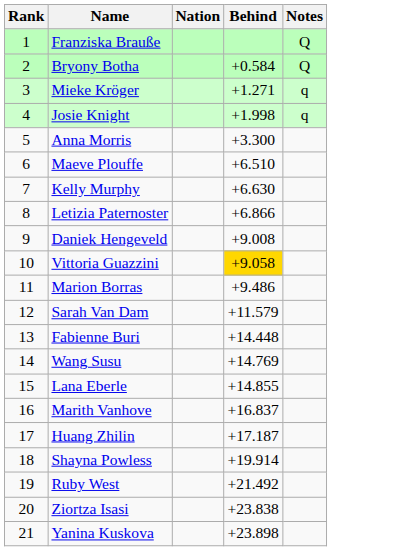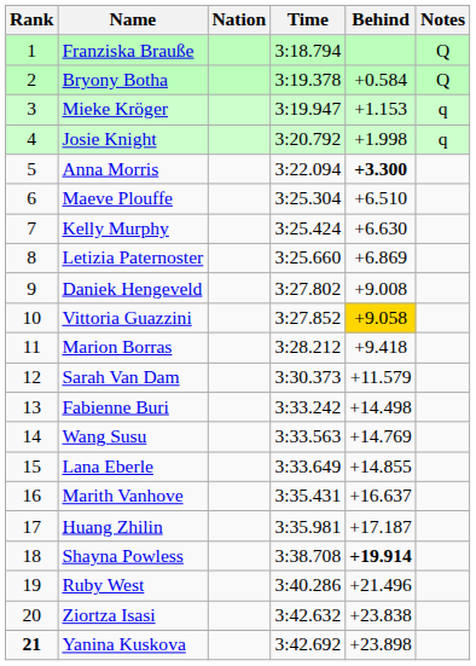+ column: Time | 3:18.794 | 3:19.378 | 3:19.947 | 3:20.792 | 3:22.094 | 3:25.304 | 3:25.424 | 3:25.660 | 3:27.802 | 3:27.852 | 3:28.212 | 3:30.373 | 3:33.242 | 3:33.563 | 3:33.649 | 3:35.431 | 3:35.981 | 3:38.708 | 3:40.286 | 3:42.632 | 3:42.692
Mieke Kröger | Behind: +1.271 -> +1.153
Anna Morris | Behind: normal -> bold
Letizia Paternoster | Behind: +6.866 -> +6.869
Marion Borras | Behind: +9.486 -> +9.418
Fabienne Buri | Behind: +14.448 -> +14.498
Marith Vanhove | Behind: +16.837 -> +16.637
Shayna Powless | Behind: normal -> bold
Ruby West | Behind: +21.492 -> +21.496
Yanina Kuskova | Rank: normal -> bold
